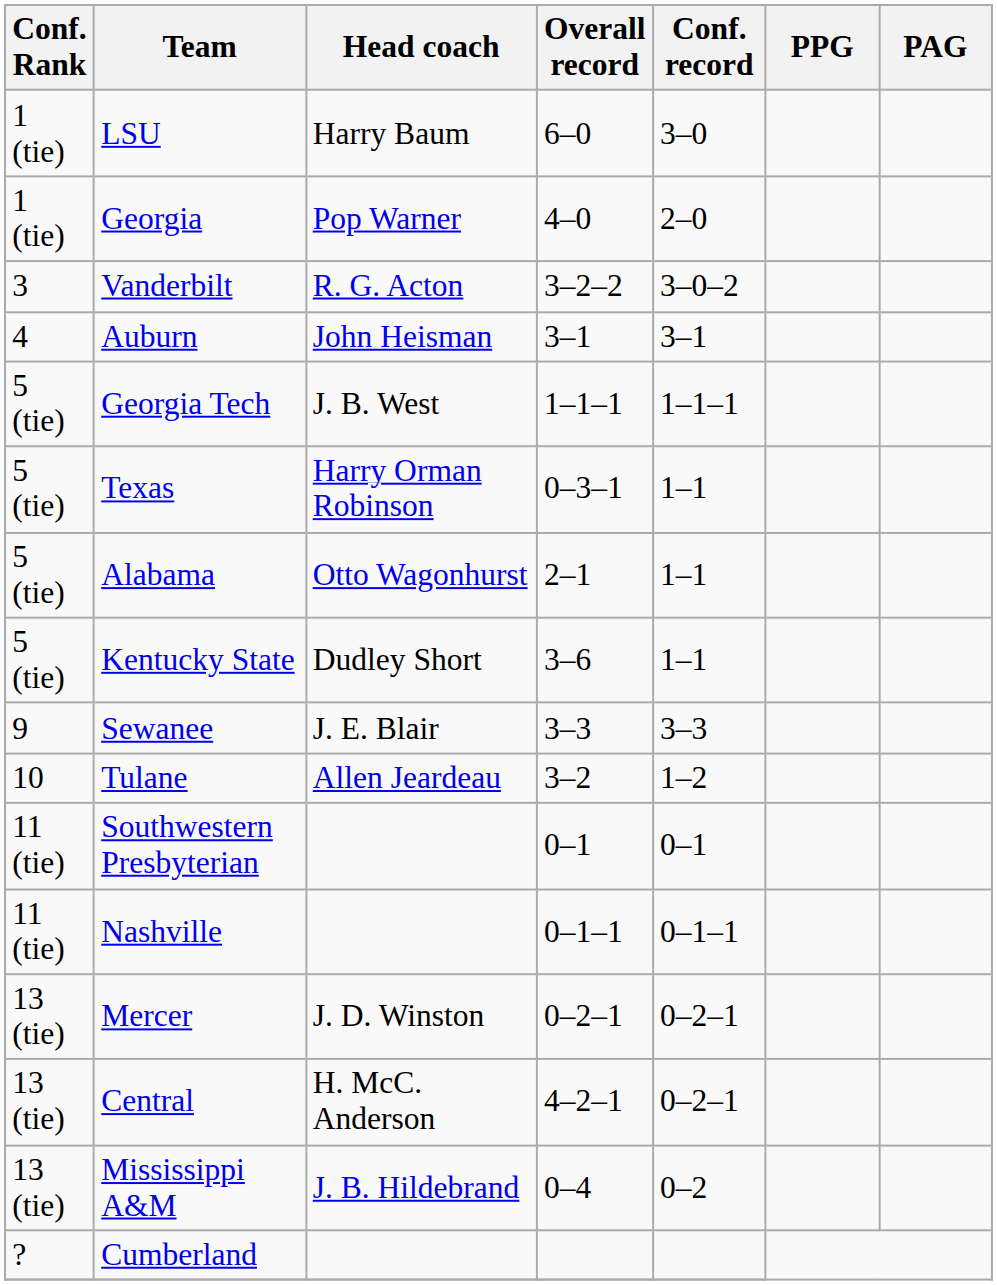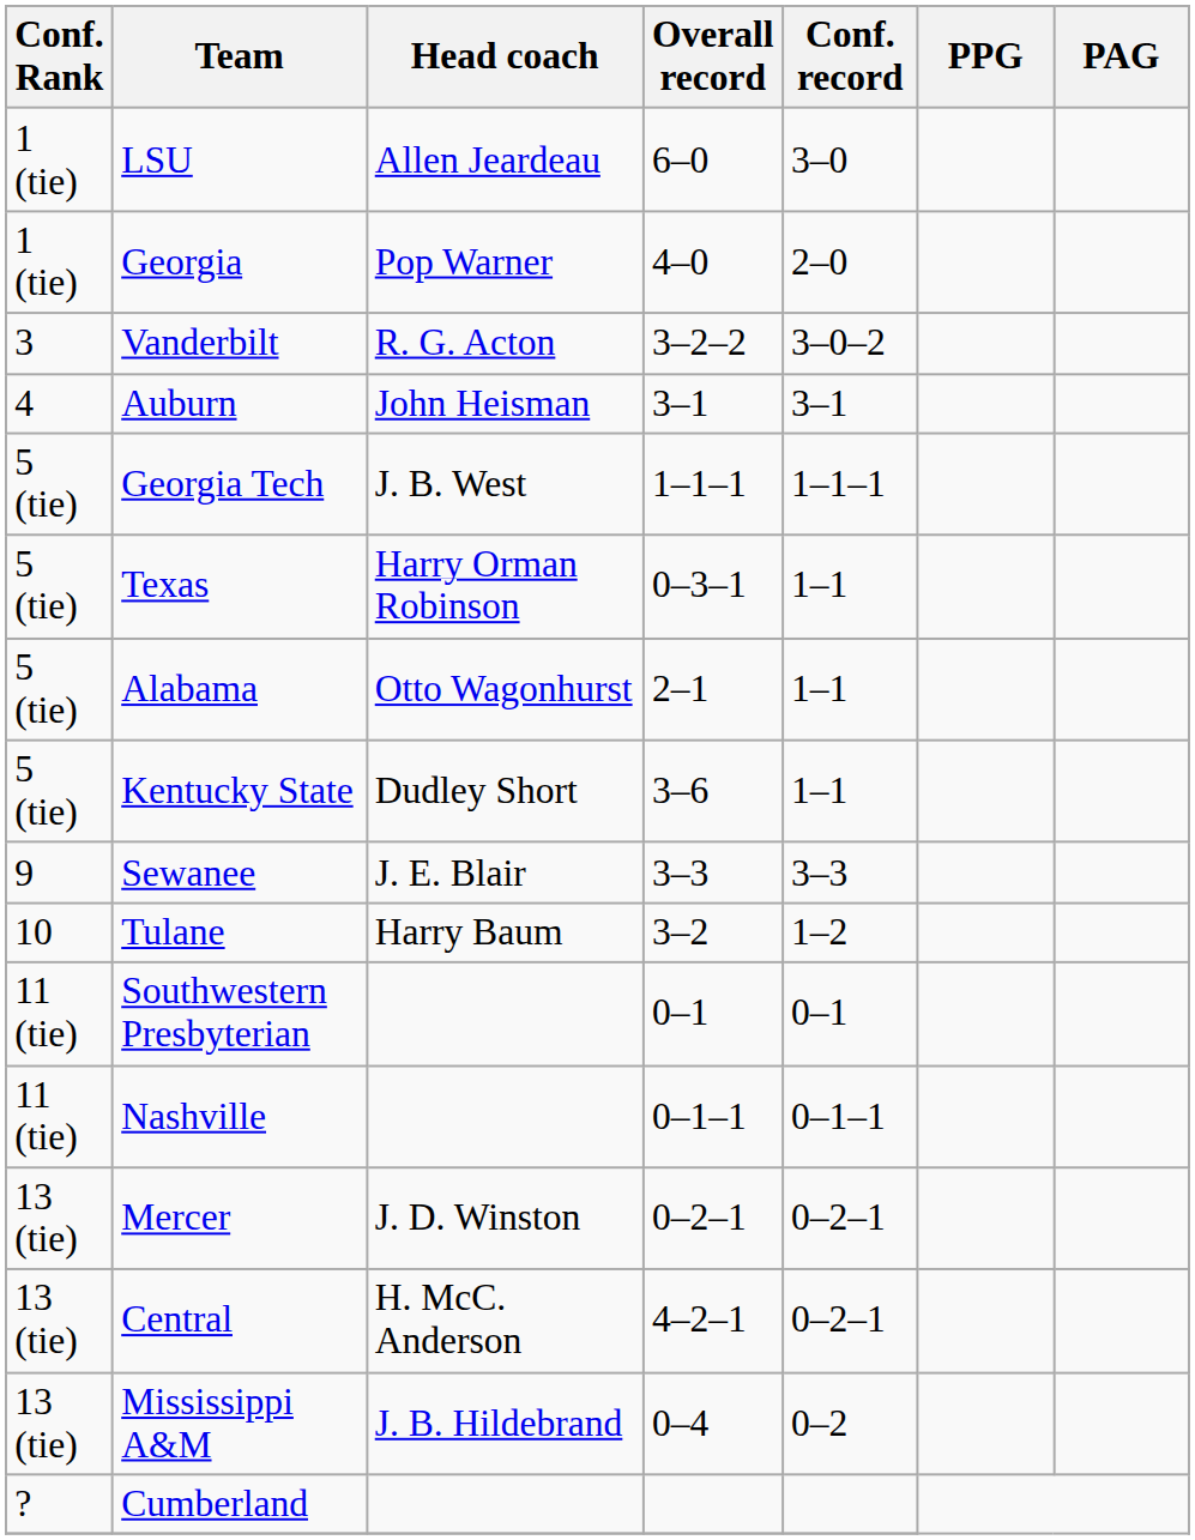LSU | Head coach: Harry Baum -> Allen Jeardeau
Tulane | Head coach: Allen Jeardeau -> Harry Baum
